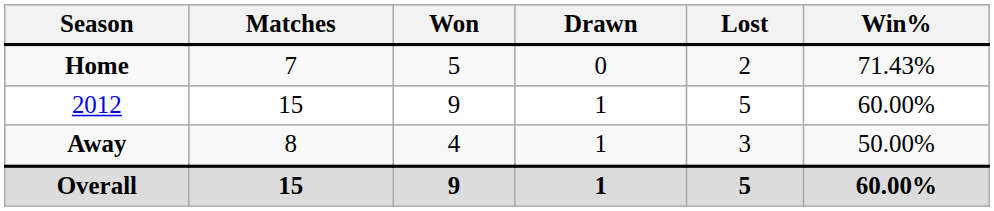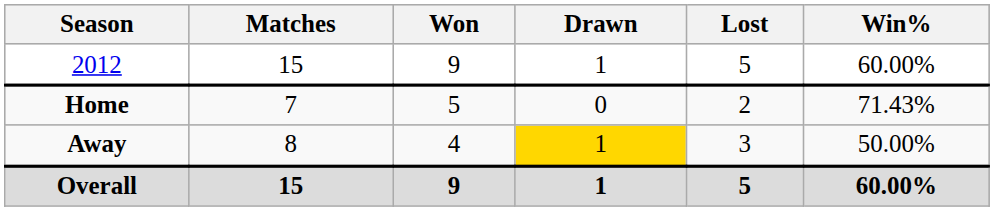rows swapped: 2012 <-> Home
Away | Drawn: no background -> gold background
